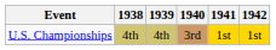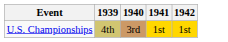- column: 1938 | 4th
